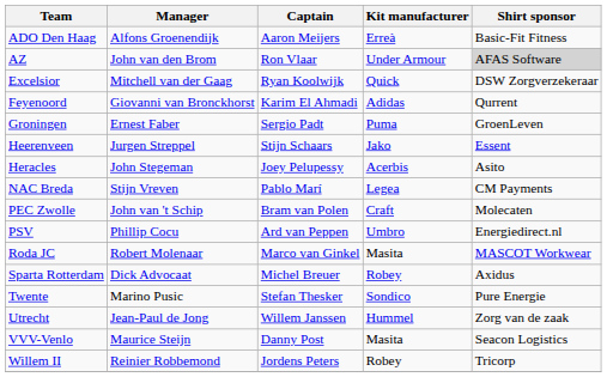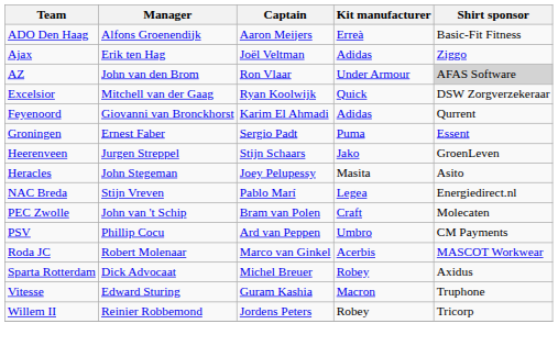+ row: Ajax | Erik ten Hag | Joël Veltman | Adidas | Ziggo
Groningen | Shirt sponsor: GroenLeven -> Essent
Heerenveen | Shirt sponsor: Essent -> GroenLeven
Heracles | Kit manufacturer: Acerbis -> Masita
NAC Breda | Shirt sponsor: CM Payments -> Energiedirect.nl
PSV | Shirt sponsor: Energiedirect.nl -> CM Payments
Roda JC | Kit manufacturer: Masita -> Acerbis
- row: Twente | Marino Pusic | Stefan Thesker | Sondico | Pure Energie
- row: Utrecht | Jean-Paul de Jong | Willem Janssen | Hummel | Zorg van de zaak
+ row: Vitesse | Edward Sturing | Guram Kashia | Macron | Truphone
- row: VVV-Venlo | Maurice Steijn | Danny Post | Masita | Seacon Logistics
